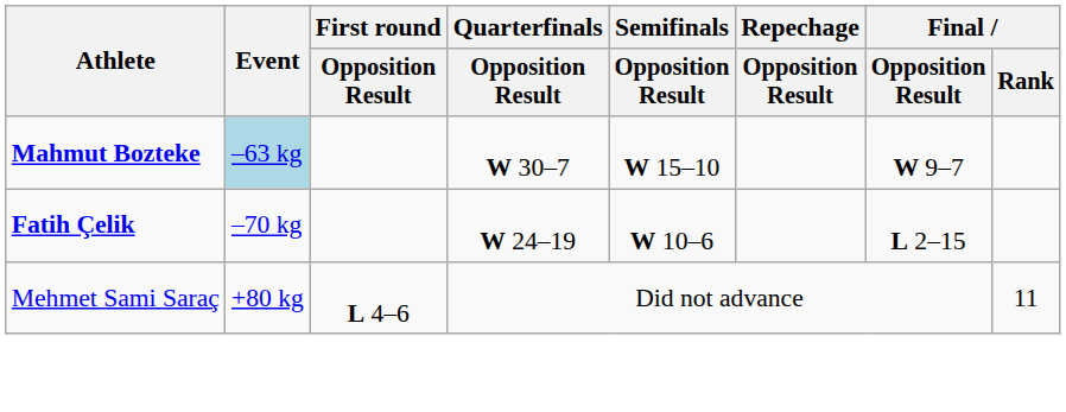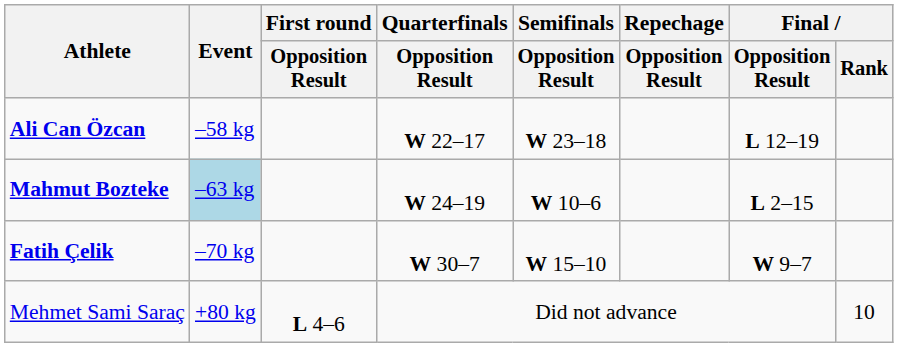+ row: Ali Can Özcan | –58 kg | W 22–17 | W 23–18 | L 12–19
Mahmut Bozteke | Quarterfinals / Opposition Result: W 30–7 -> W 24–19
Mahmut Bozteke | Semifinals / Opposition Result: W 15–10 -> W 10–6
Mahmut Bozteke | Final / Opposition Result: W 9–7 -> L 2–15
Fatih Çelik | Quarterfinals / Opposition Result: W 24–19 -> W 30–7
Fatih Çelik | Semifinals / Opposition Result: W 10–6 -> W 15–10
Fatih Çelik | Final / Opposition Result: L 2–15 -> W 9–7
Mehmet Sami Saraç | Final / Rank: 11 -> 10
